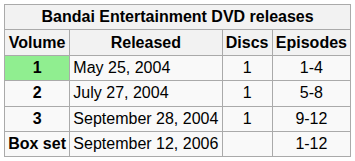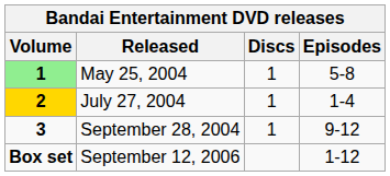May 25, 2004 | Episodes: 1-4 -> 5-8
July 27, 2004 | Volume: no background -> gold background
July 27, 2004 | Episodes: 5-8 -> 1-4
